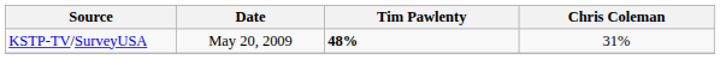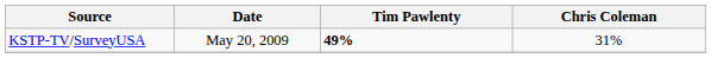KSTP-TV/SurveyUSA | Tim Pawlenty: 48% -> 49%
